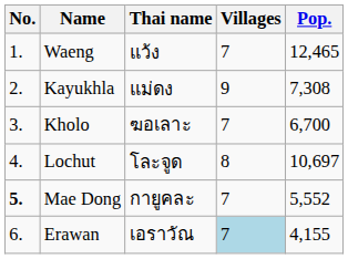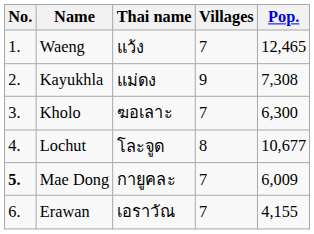Kholo | Pop.: 6,700 -> 6,300
Lochut | Pop.: 10,697 -> 10,677
Mae Dong | Pop.: 5,552 -> 6,009
Erawan | Villages: lightblue background -> no background
